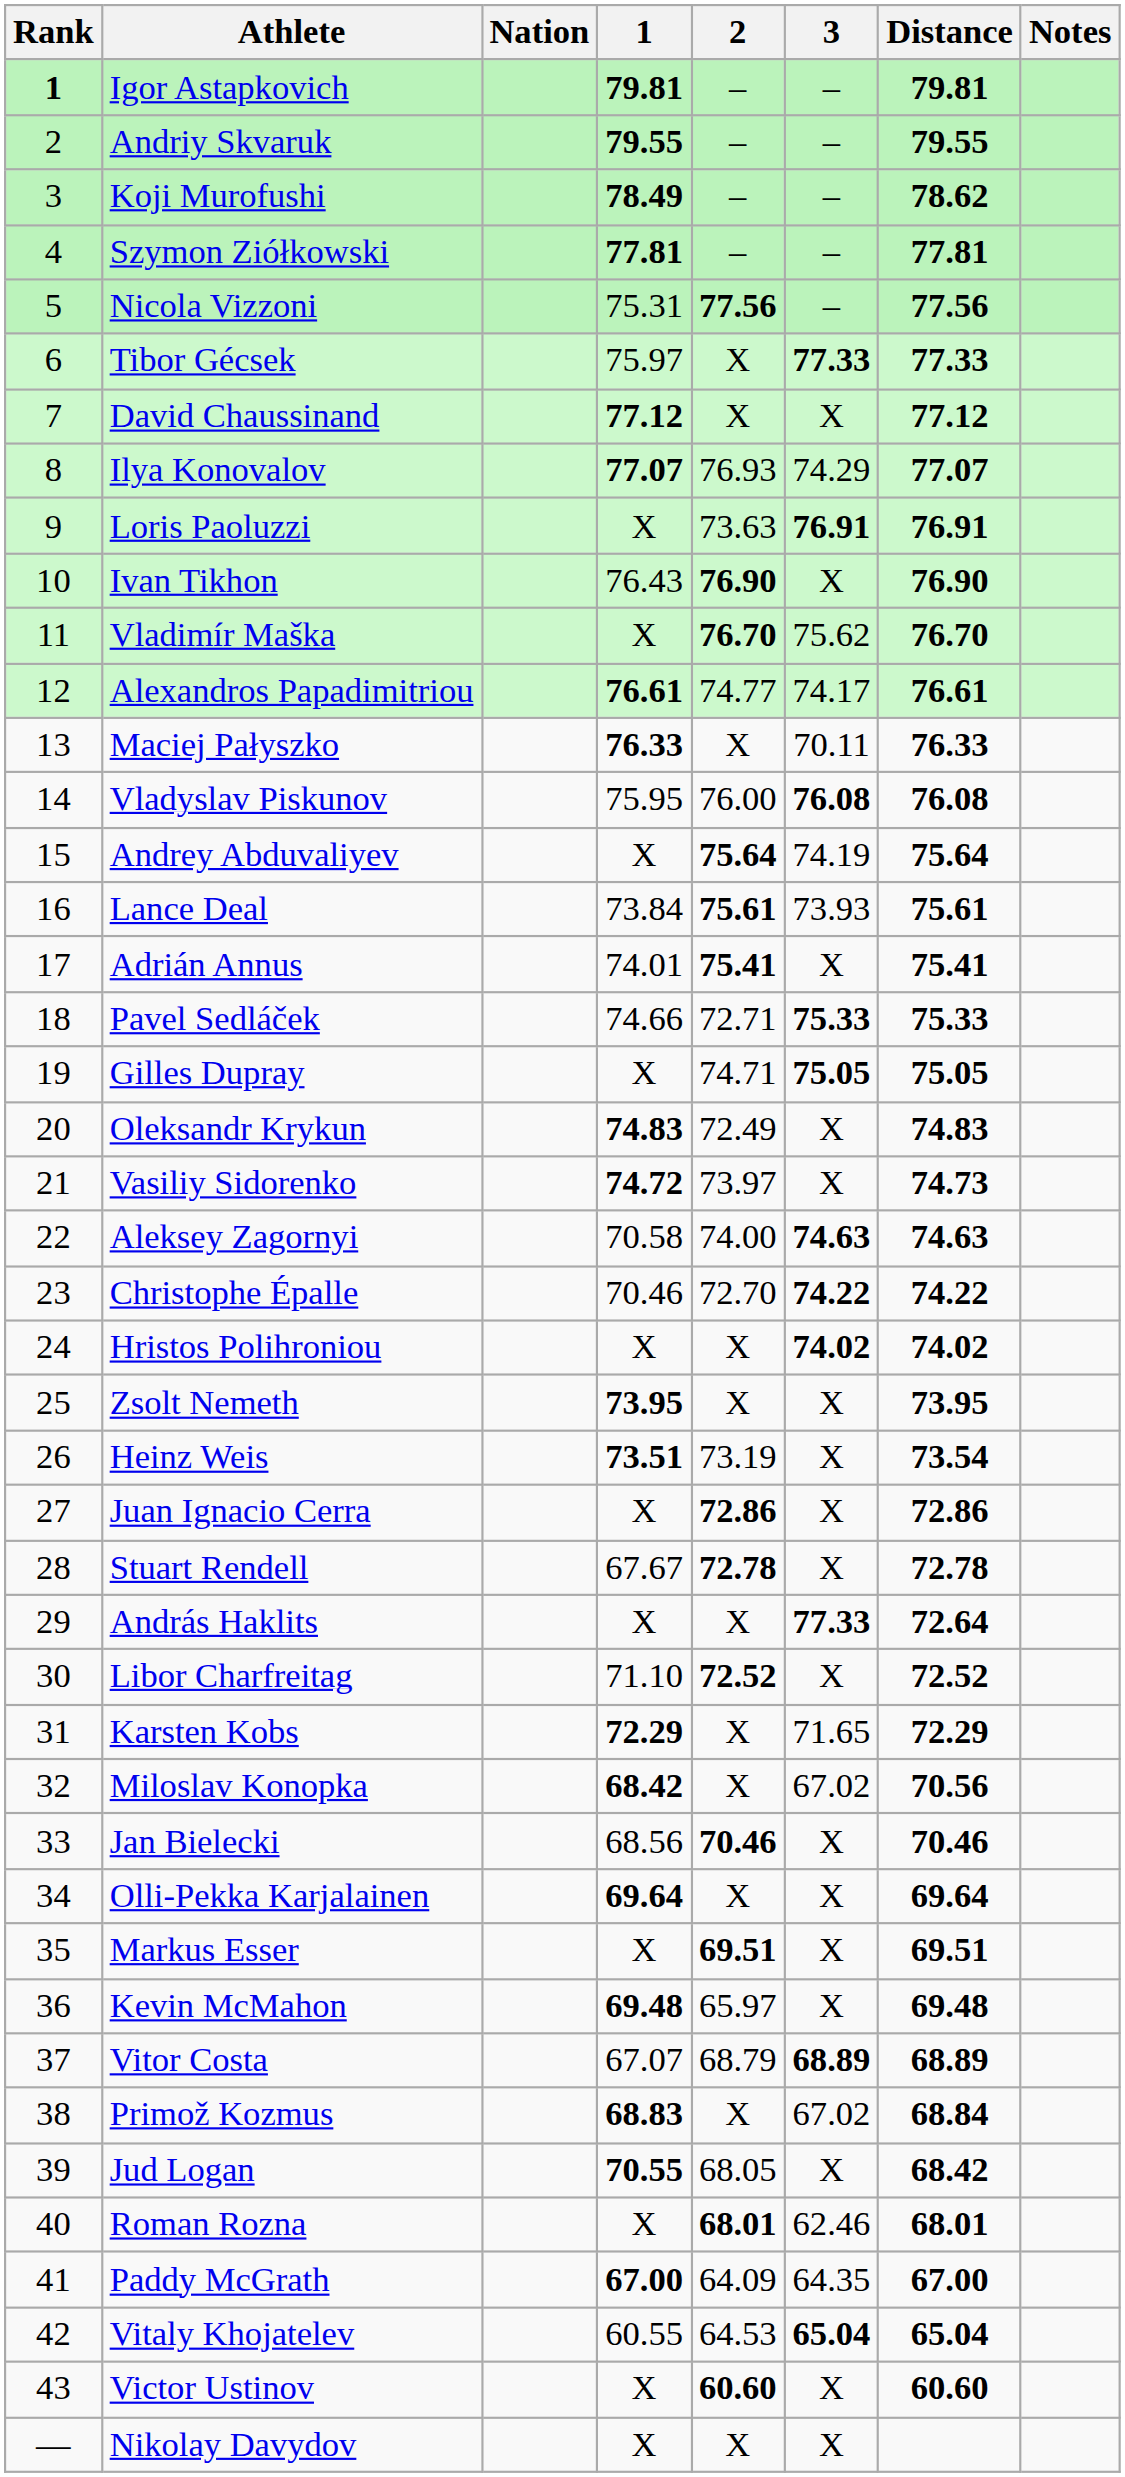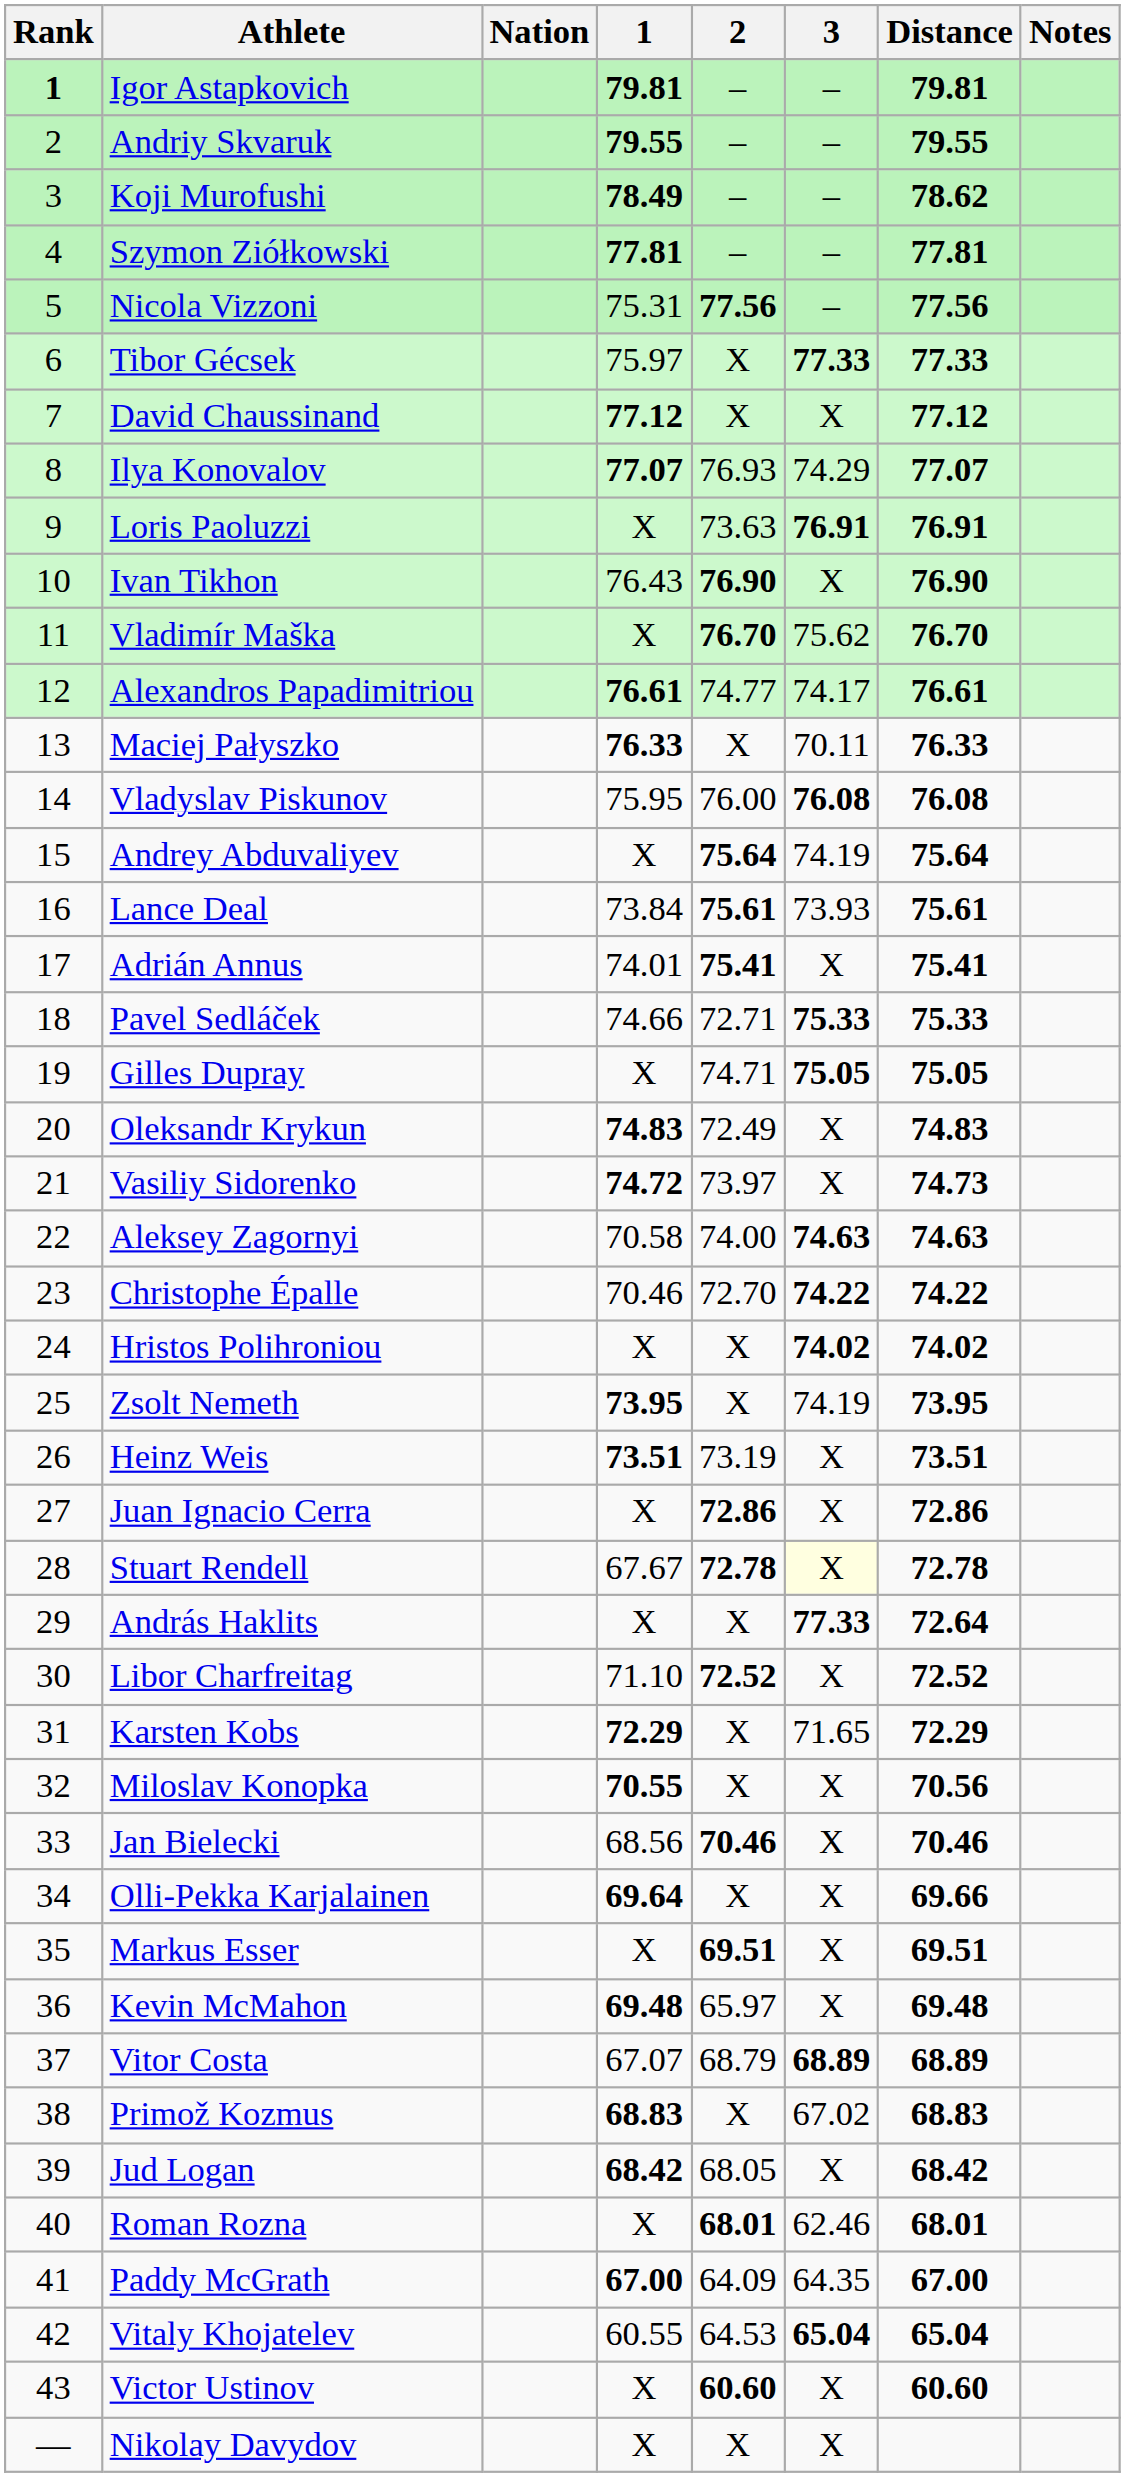Zsolt Nemeth | 3: X -> 74.19
Heinz Weis | Distance: 73.54 -> 73.51
Stuart Rendell | 3: no background -> lightyellow background
Miloslav Konopka | 1: 68.42 -> 70.55
Miloslav Konopka | 3: 67.02 -> X
Olli-Pekka Karjalainen | Distance: 69.64 -> 69.66
Primož Kozmus | Distance: 68.84 -> 68.83
Jud Logan | 1: 70.55 -> 68.42
